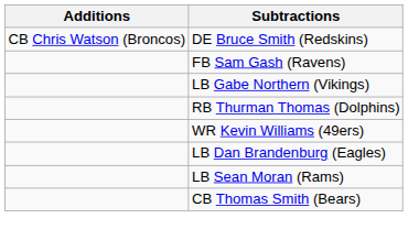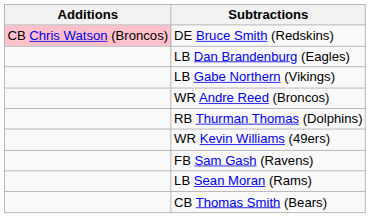DE Bruce Smith (Redskins) | Additions: no background -> pink background
rows swapped: LB Dan Brandenburg (Eagles) <-> FB Sam Gash (Ravens)
+ row: WR Andre Reed (Broncos)
